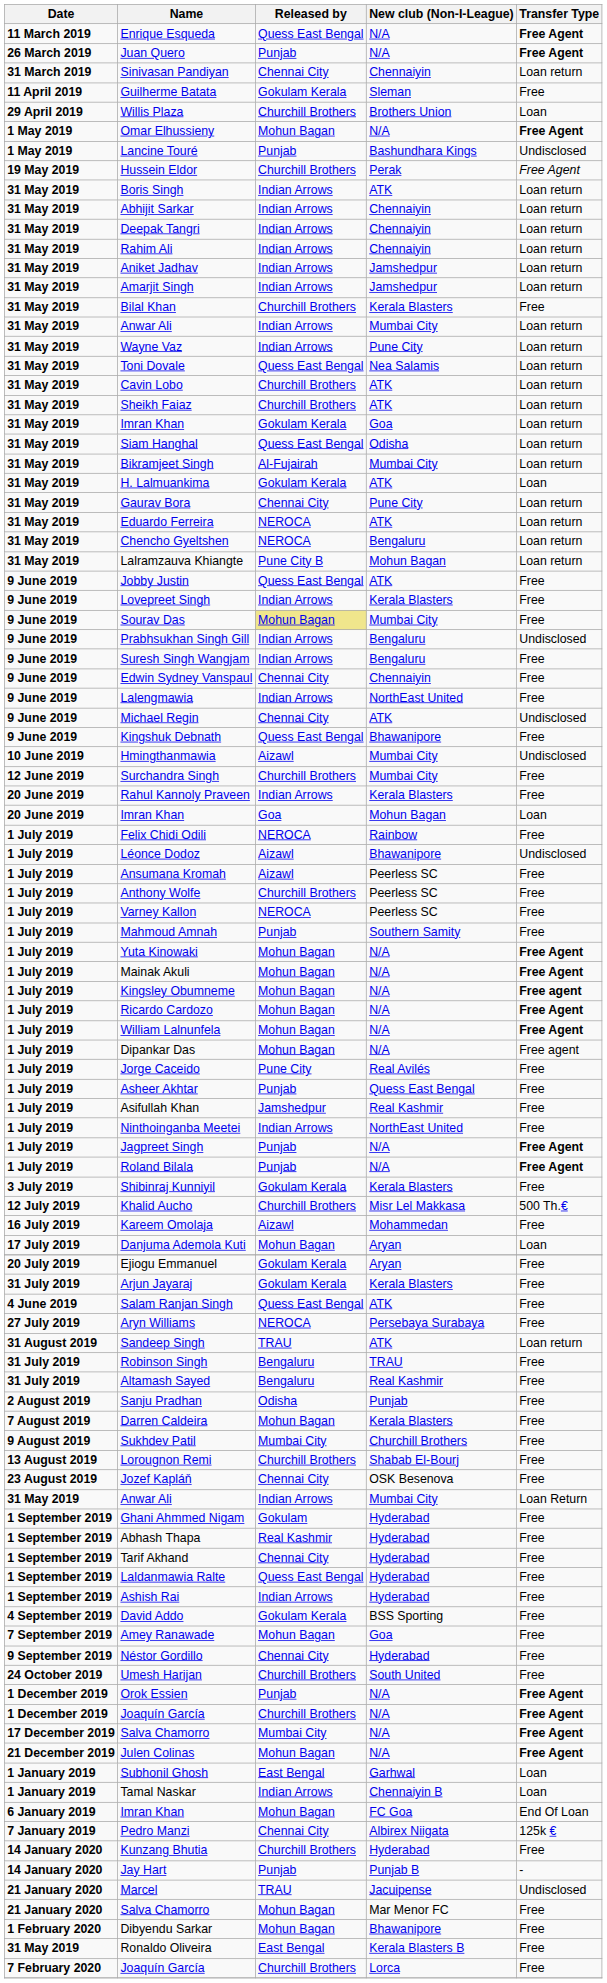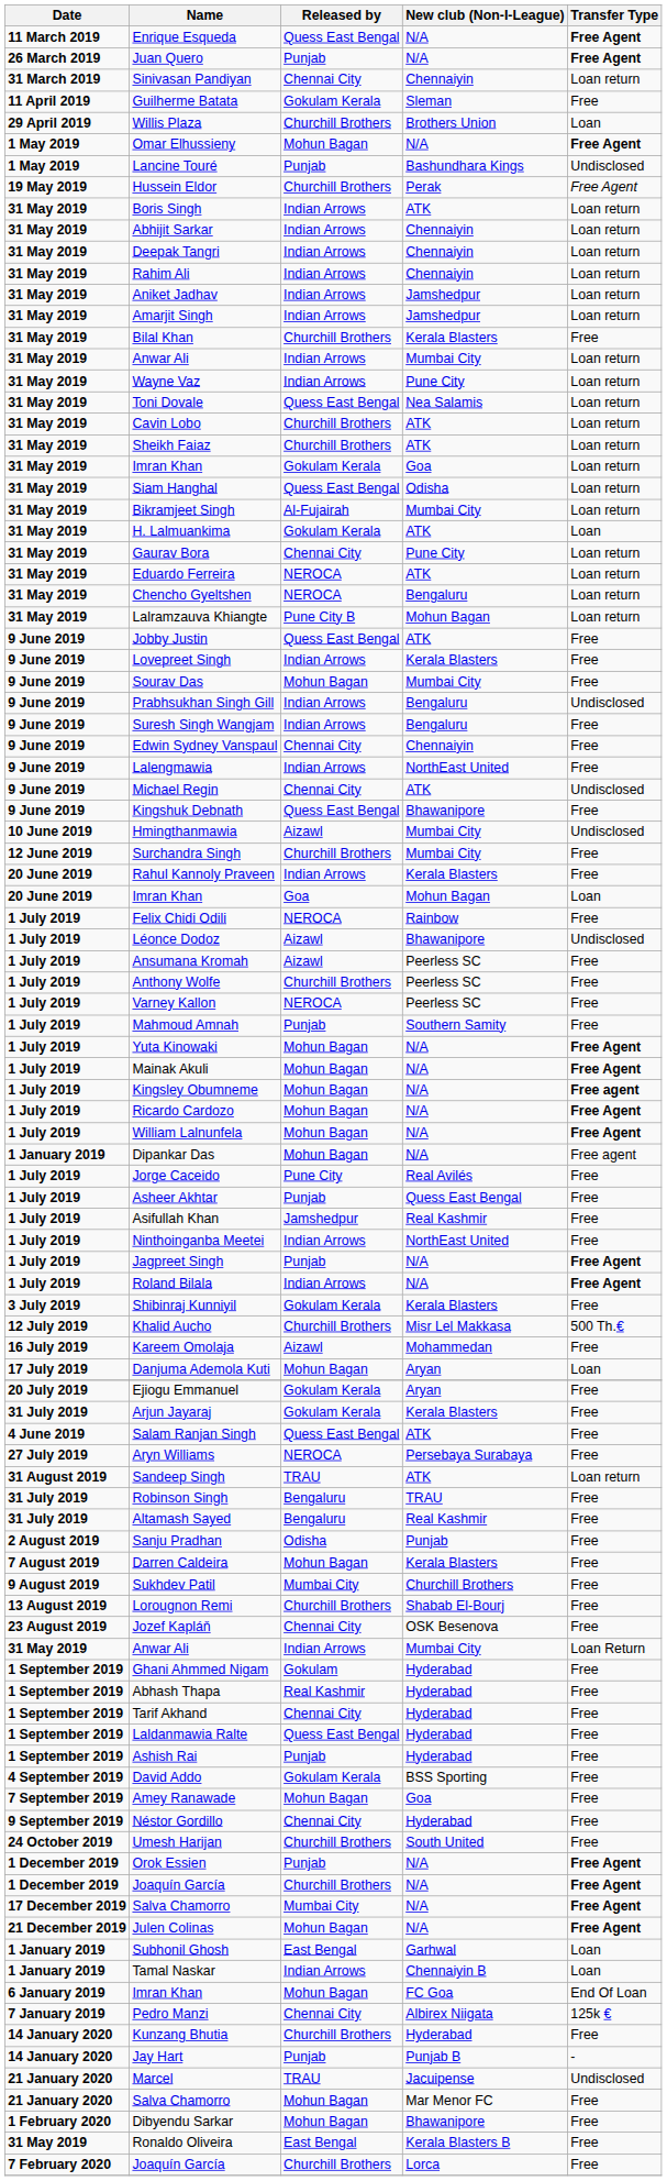Sourav Das | Released by: khaki background -> no background
Dipankar Das | Date: 1 July 2019 -> 1 January 2019
Roland Bilala | Released by: Punjab -> Indian Arrows
Ashish Rai | Released by: Indian Arrows -> Punjab
